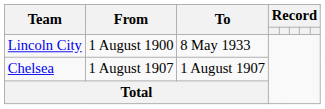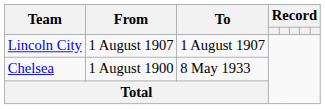Lincoln City | From: 1 August 1900 -> 1 August 1907
Lincoln City | To: 8 May 1933 -> 1 August 1907
Chelsea | From: 1 August 1907 -> 1 August 1900
Chelsea | To: 1 August 1907 -> 8 May 1933
